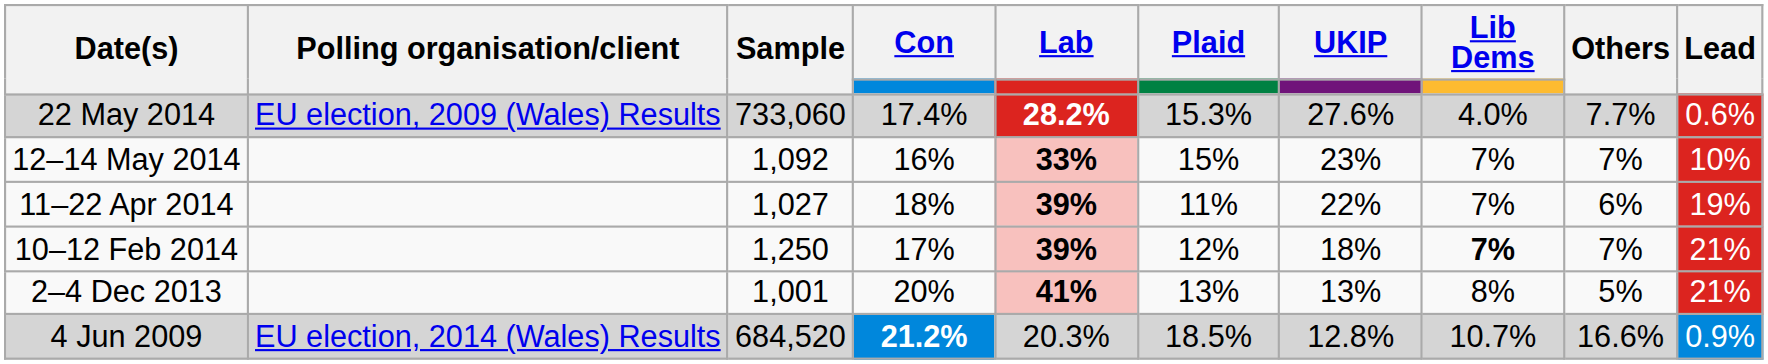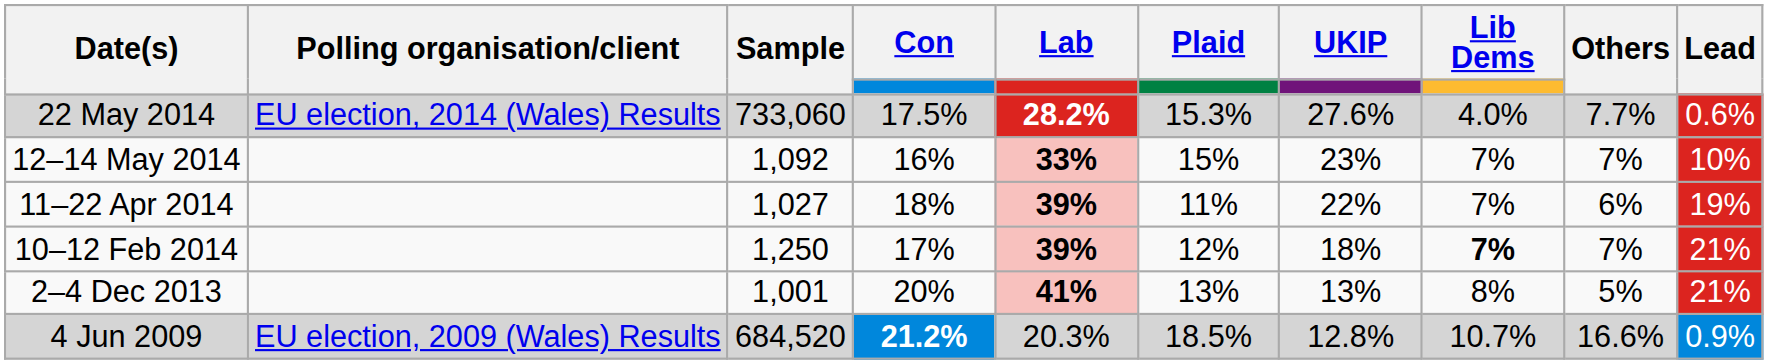22 May 2014 | Polling organisation/client: EU election, 2009 (Wales) Results -> EU election, 2014 (Wales) Results
22 May 2014 | Con: 17.4% -> 17.5%
4 Jun 2009 | Polling organisation/client: EU election, 2014 (Wales) Results -> EU election, 2009 (Wales) Results
